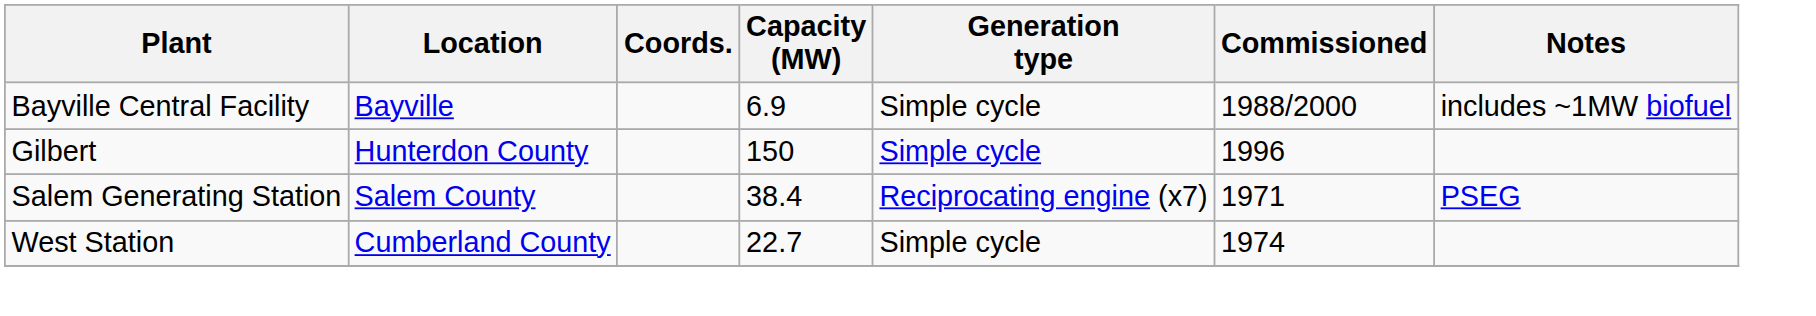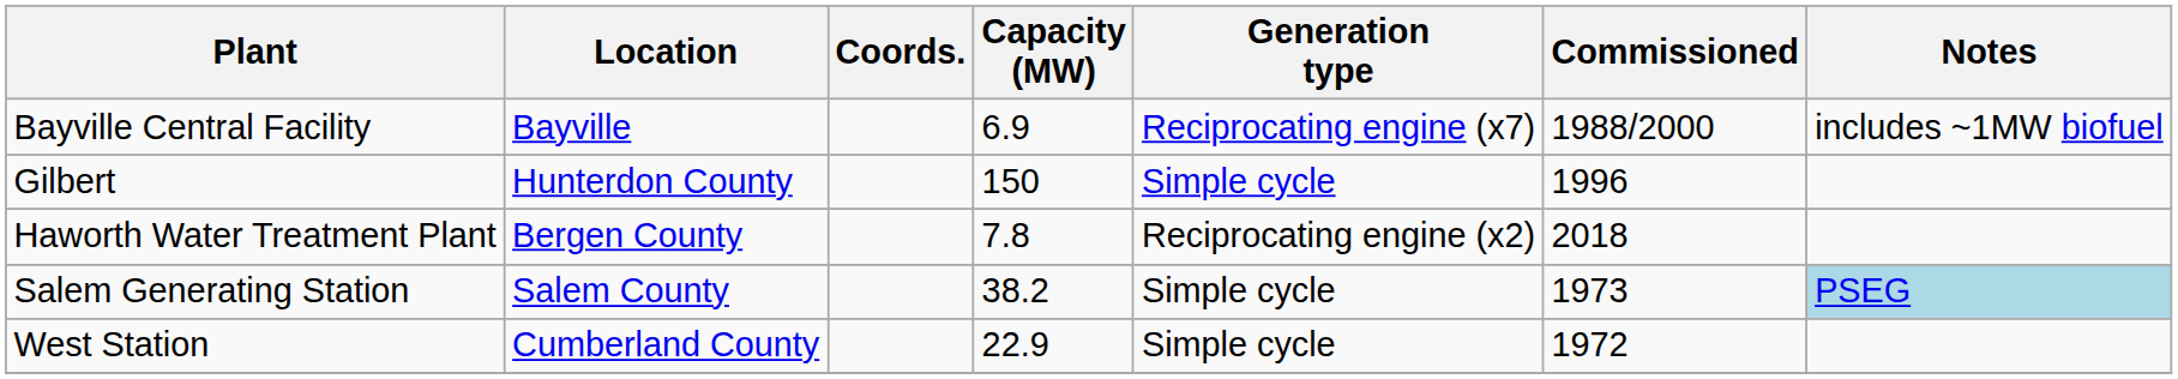Bayville Central Facility | Generation type: Simple cycle -> Reciprocating engine (x7)
+ row: Haworth Water Treatment Plant | Bergen County | 7.8 | Reciprocating engine (x2) | 2018
Salem Generating Station | Capacity (MW): 38.4 -> 38.2
Salem Generating Station | Generation type: Reciprocating engine (x7) -> Simple cycle
Salem Generating Station | Commissioned: 1971 -> 1973
Salem Generating Station | Notes: no background -> lightblue background
West Station | Capacity (MW): 22.7 -> 22.9
West Station | Commissioned: 1974 -> 1972
